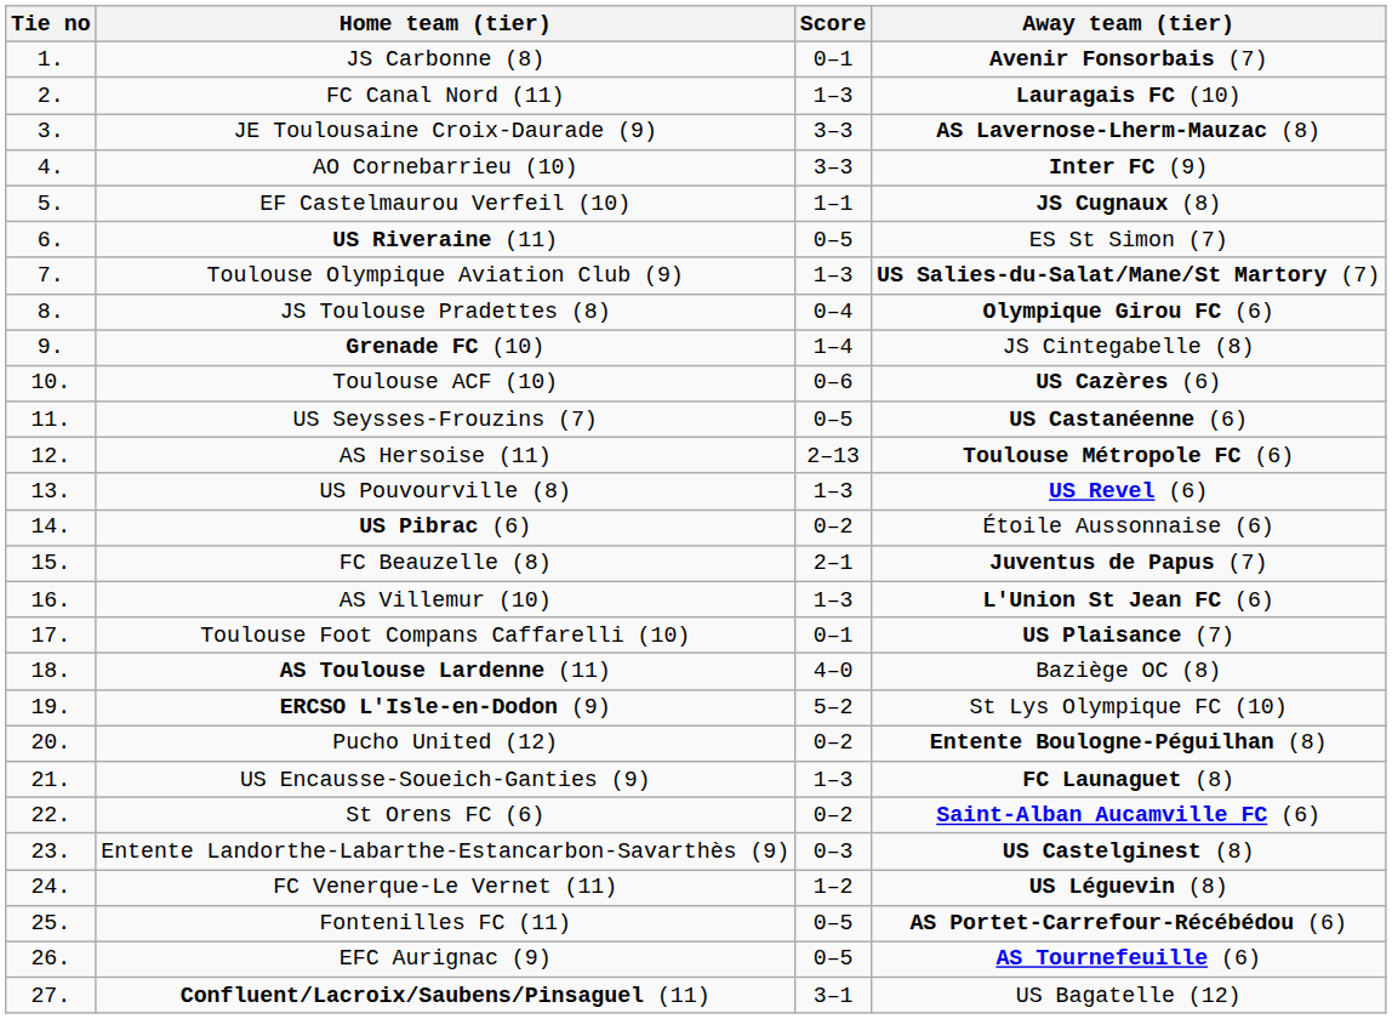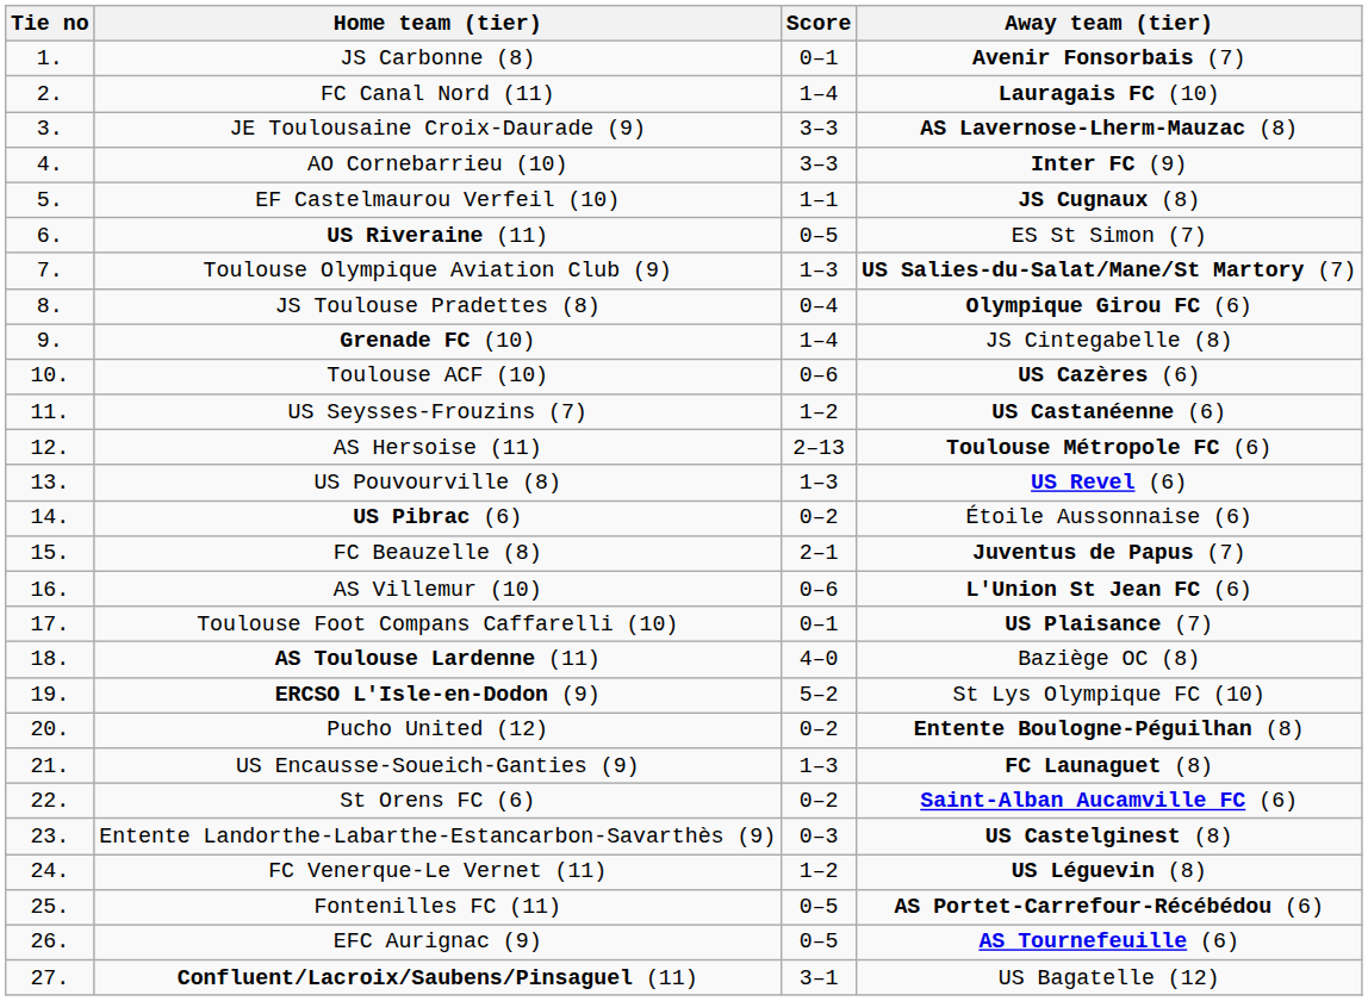FC Canal Nord (11) | Score: 1–3 -> 1–4
US Seysses-Frouzins (7) | Score: 0–5 -> 1–2
AS Villemur (10) | Score: 1–3 -> 0–6
